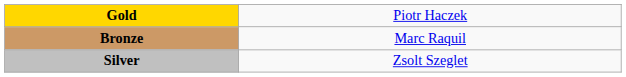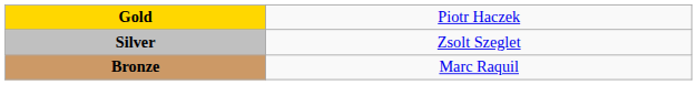rows swapped: Silver <-> Bronze
